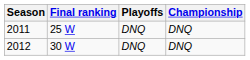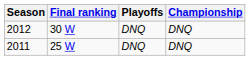rows swapped: 2011 <-> 2012
